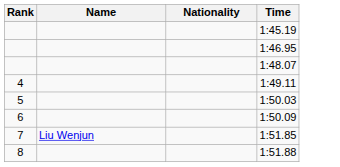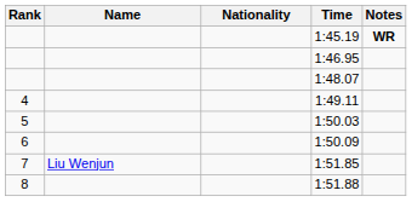+ column: Notes | WR
